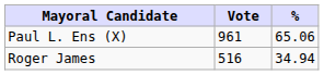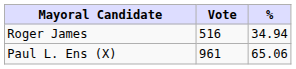rows swapped: Paul L. Ens (X) <-> Roger James
